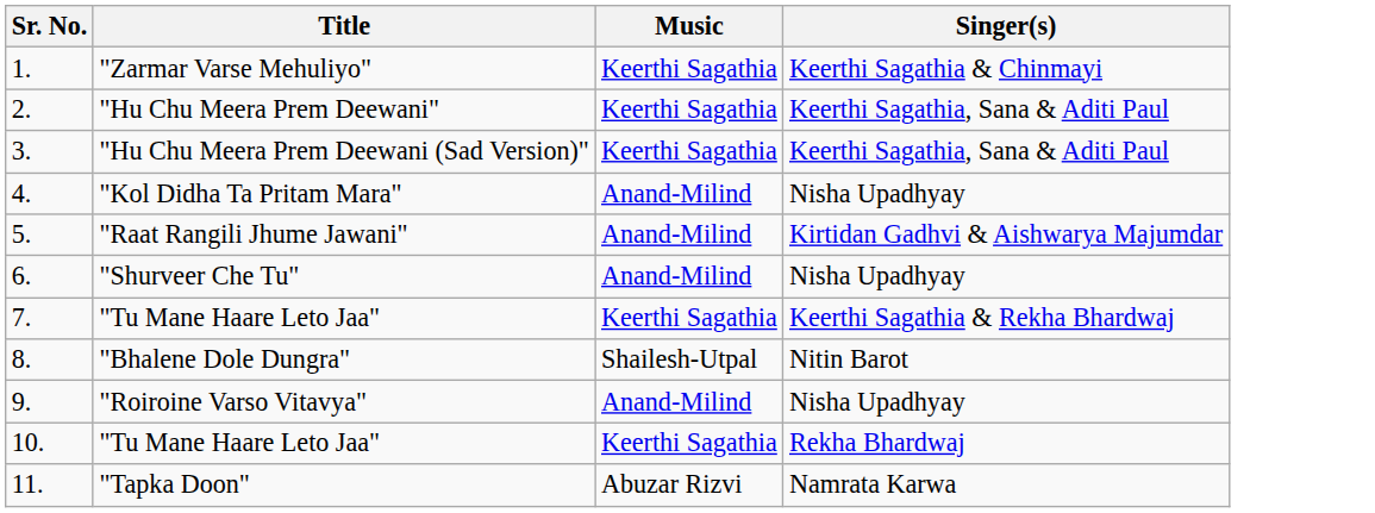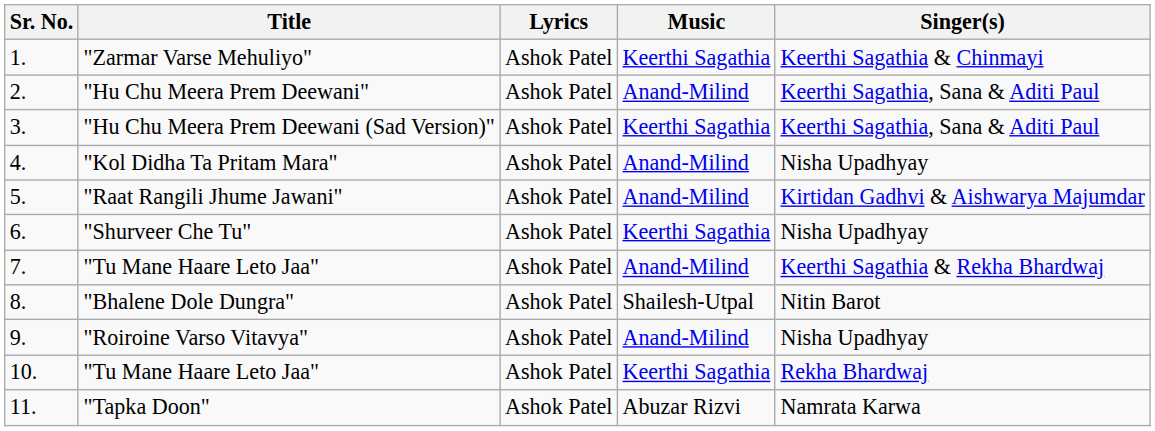+ column: Lyrics | Ashok Patel | Ashok Patel | Ashok Patel | Ashok Patel | Ashok Patel | Ashok Patel | Ashok Patel | Ashok Patel | Ashok Patel | Ashok Patel | Ashok Patel
"Hu Chu Meera Prem Deewani" | Music: Keerthi Sagathia -> Anand-Milind
"Shurveer Che Tu" | Music: Anand-Milind -> Keerthi Sagathia
7. / "Tu Mane Haare Leto Jaa" | Music: Keerthi Sagathia -> Anand-Milind
